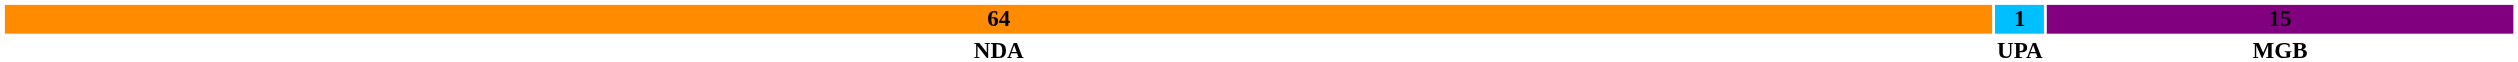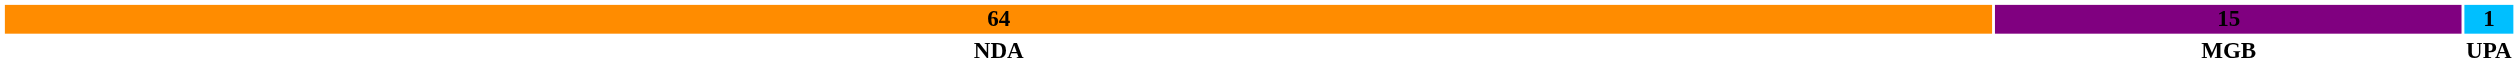columns swapped: 15 <-> 1
